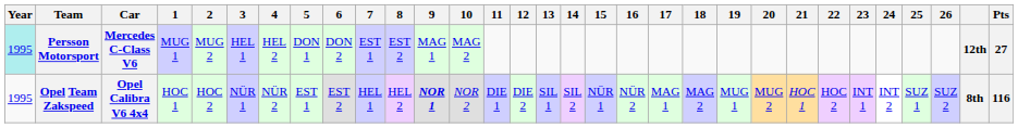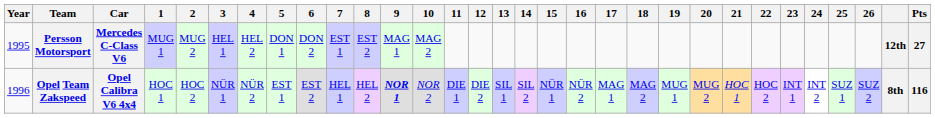Persson Motorsport | Year: paleturquoise background -> no background
Opel Team Zakspeed | Year: 1995 -> 1996
